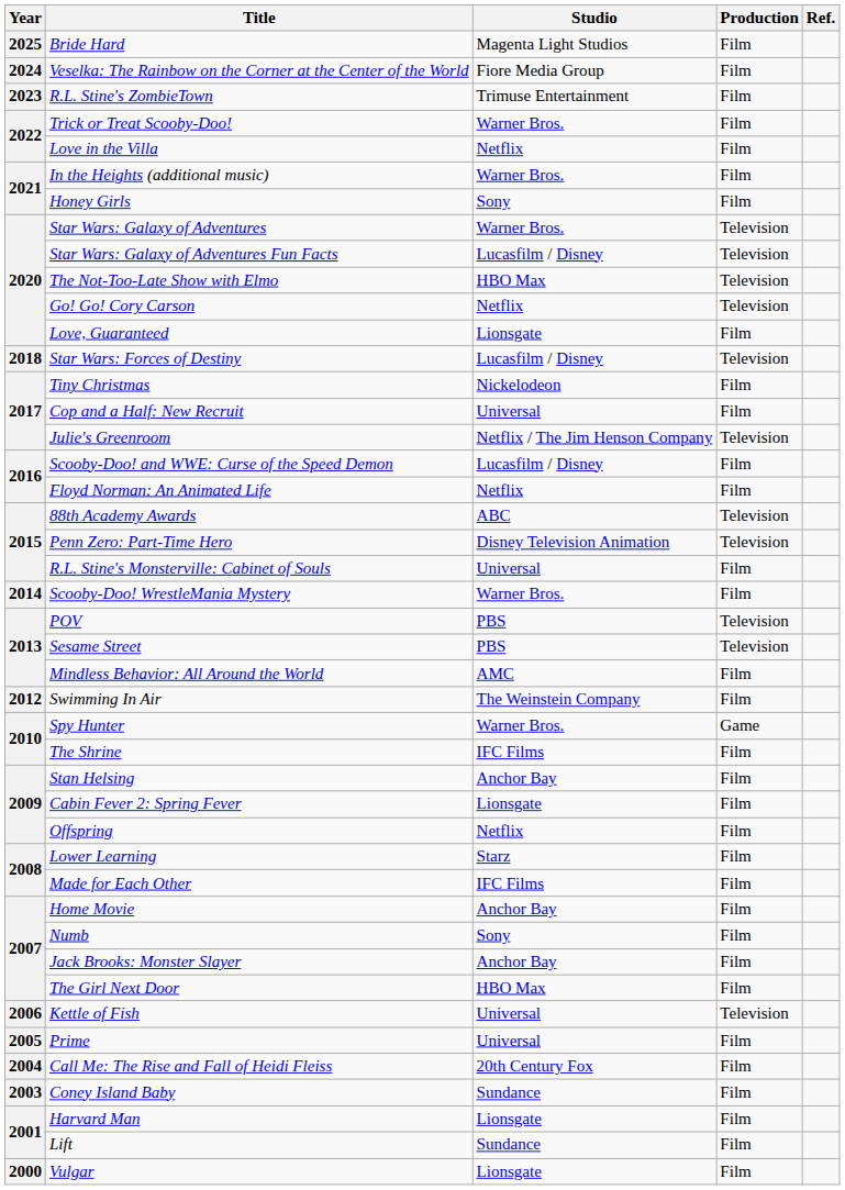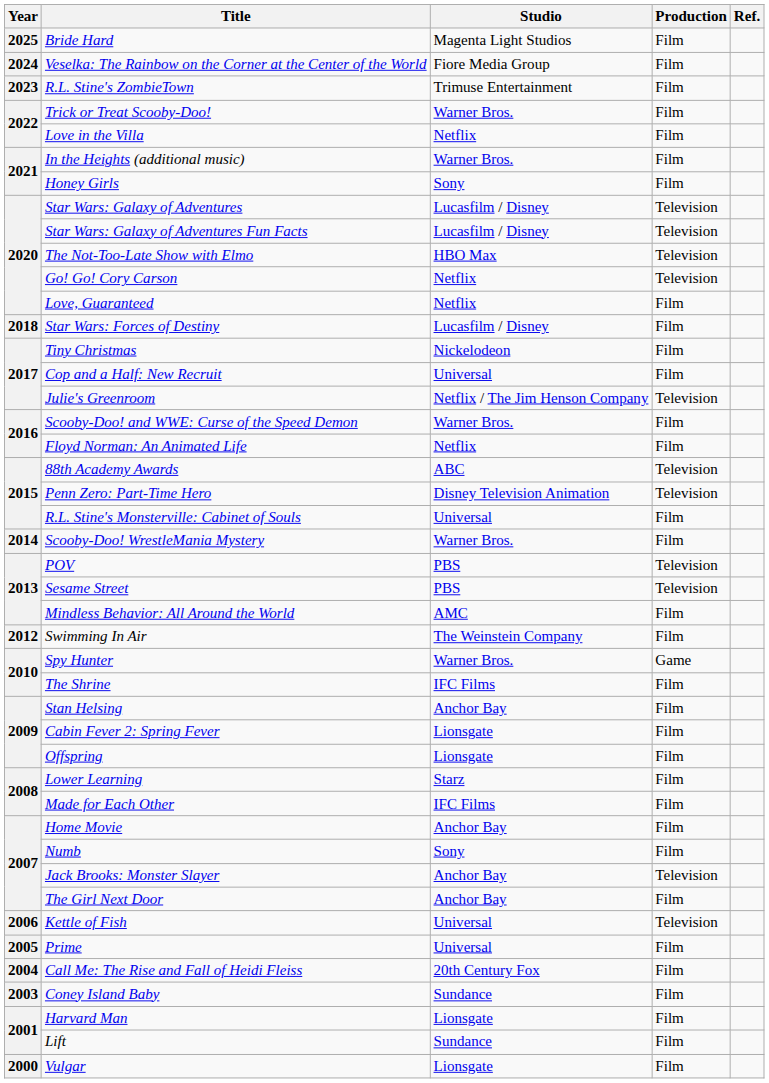Star Wars: Galaxy of Adventures | Studio: Warner Bros. -> Lucasfilm / Disney
Love, Guaranteed | Studio: Lionsgate -> Netflix
Star Wars: Forces of Destiny | Production: Television -> Film
Scooby-Doo! and WWE: Curse of the Speed Demon | Studio: Lucasfilm / Disney -> Warner Bros.
Offspring | Studio: Netflix -> Lionsgate
Jack Brooks: Monster Slayer | Production: Film -> Television
The Girl Next Door | Studio: HBO Max -> Anchor Bay
